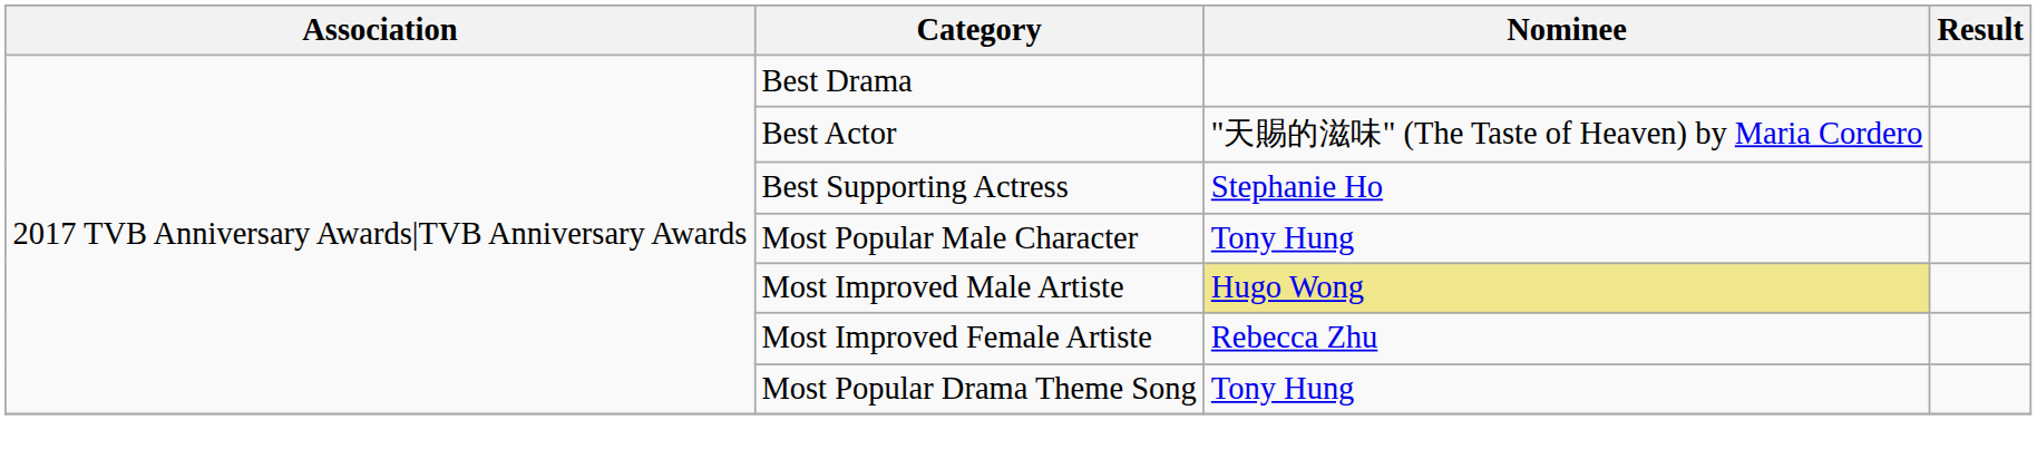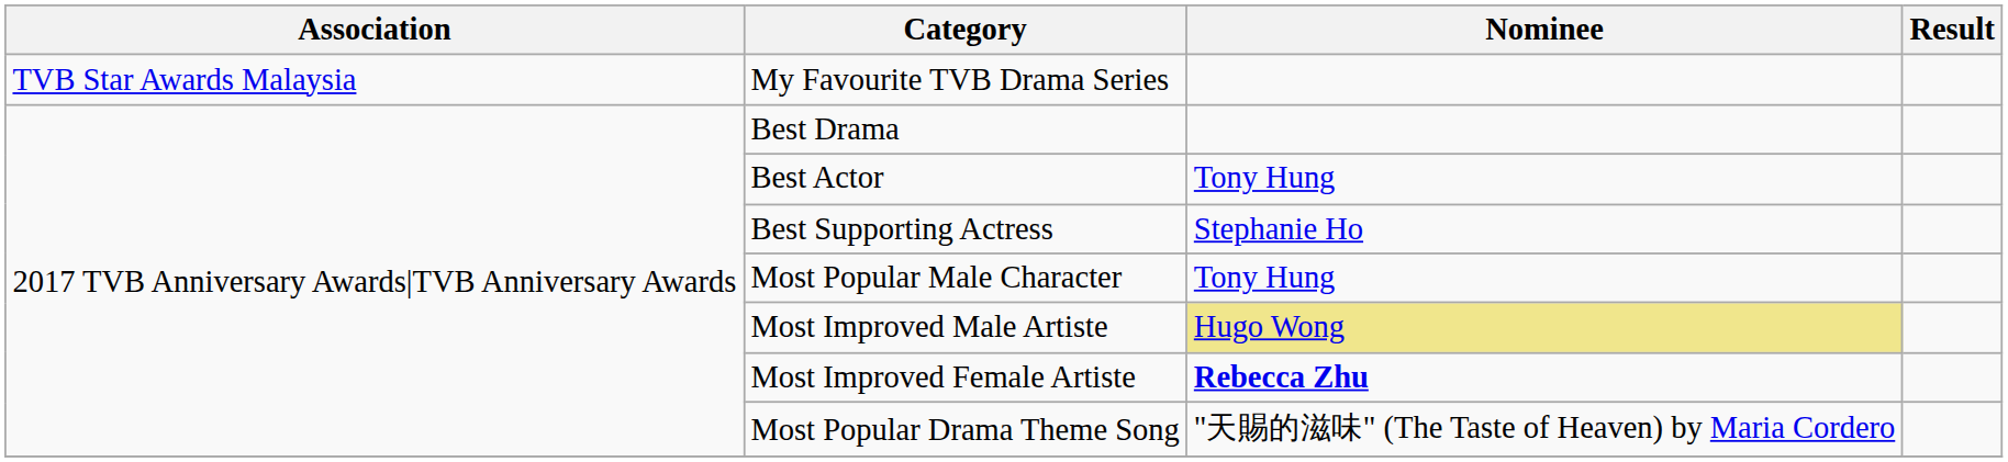+ row: TVB Star Awards Malaysia | My Favourite TVB Drama Series
Best Actor | Nominee: "天賜的滋味" (The Taste of Heaven) by Maria Cordero -> Tony Hung
Most Improved Female Artiste | Nominee: normal -> bold
Most Popular Drama Theme Song | Nominee: Tony Hung -> "天賜的滋味" (The Taste of Heaven) by Maria Cordero
